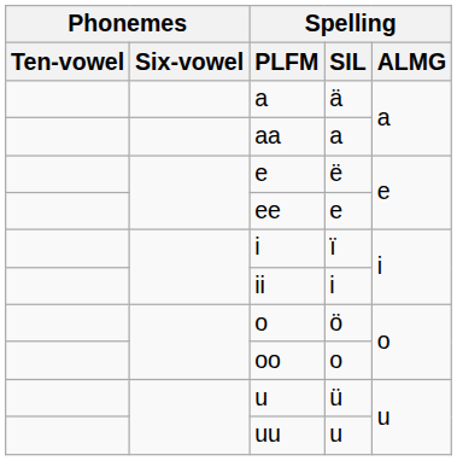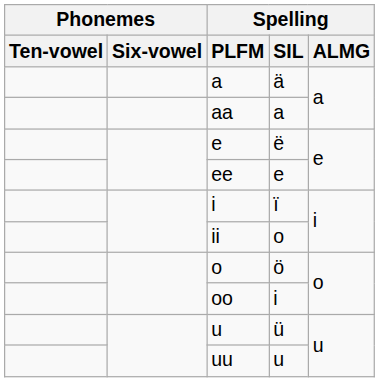ii | Spelling / SIL: i -> o
oo | Spelling / SIL: o -> i
